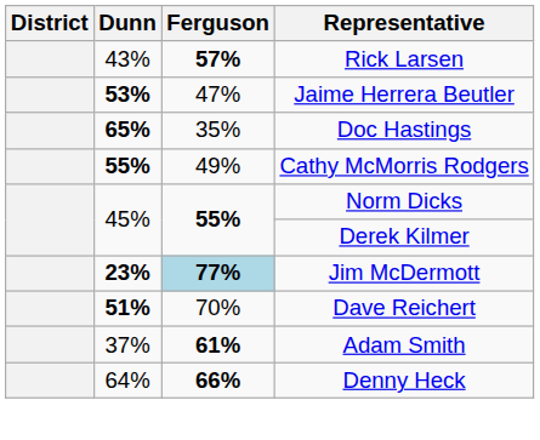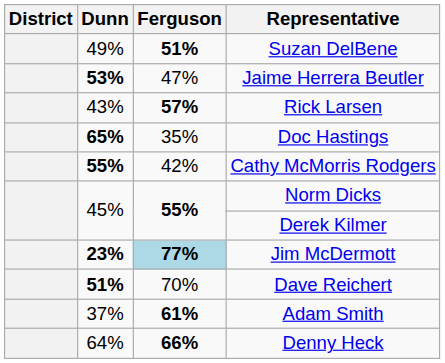+ row: 49% | 51% | Suzan DelBene
rows swapped: Rick Larsen <-> Jaime Herrera Beutler
Cathy McMorris Rodgers | Ferguson: 49% -> 42%
